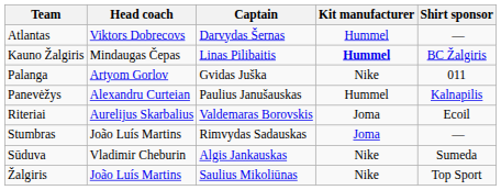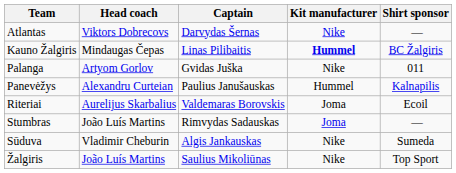Atlantas | Kit manufacturer: Hummel -> Nike
